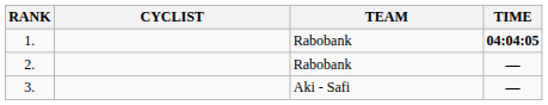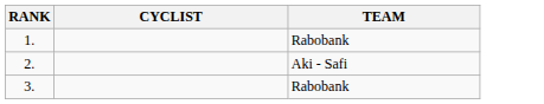- column: TIME | 04:04:05 | — | —
2. | TEAM: Rabobank -> Aki - Safi
3. | TEAM: Aki - Safi -> Rabobank
